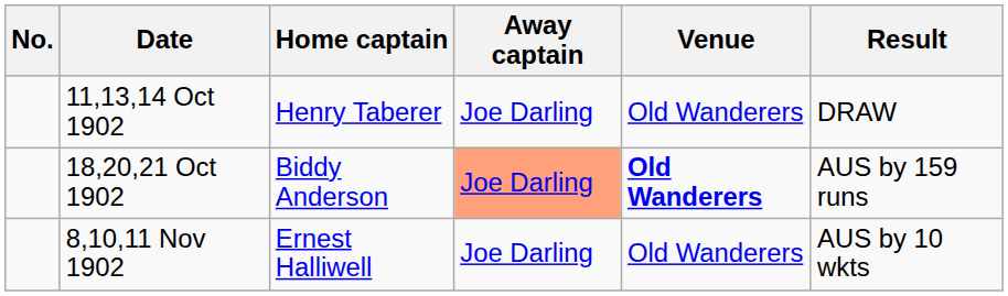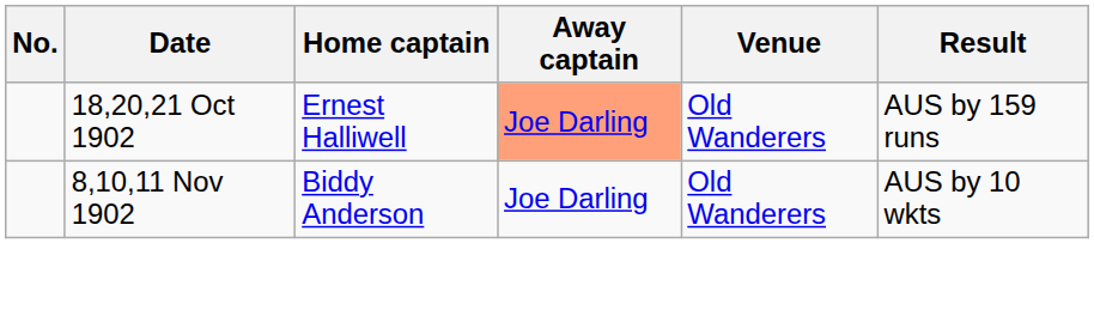- row: 11,13,14 Oct 1902 | Henry Taberer | Joe Darling | Old Wanderers | DRAW
18,20,21 Oct 1902 | Home captain: Biddy Anderson -> Ernest Halliwell
18,20,21 Oct 1902 | Venue: bold -> normal
8,10,11 Nov 1902 | Home captain: Ernest Halliwell -> Biddy Anderson
